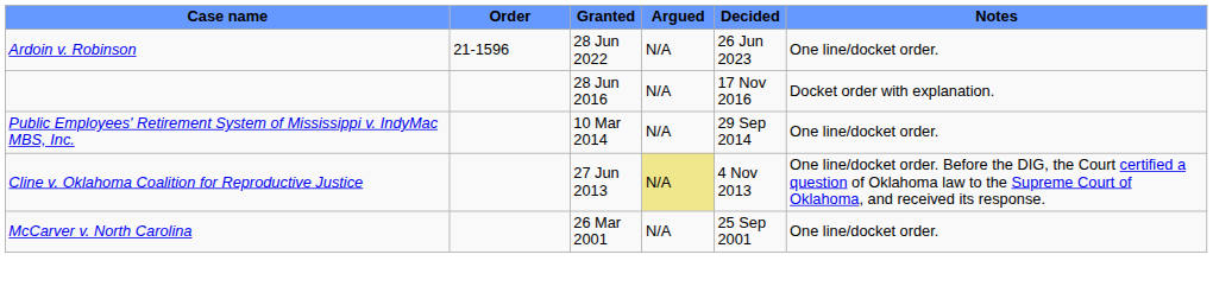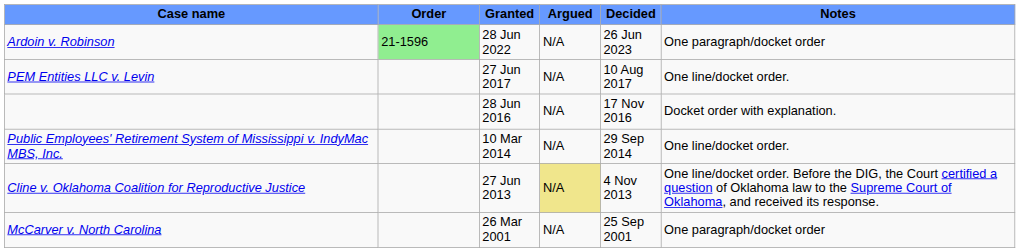Ardoin v. Robinson | Order: no background -> lightgreen background
Ardoin v. Robinson | Notes: One line/docket order. -> One paragraph/docket order
+ row: PEM Entities LLC v. Levin | 27 Jun 2017 | N/A | 10 Aug 2017 | One line/docket order.
McCarver v. North Carolina | Notes: One line/docket order. -> One paragraph/docket order
